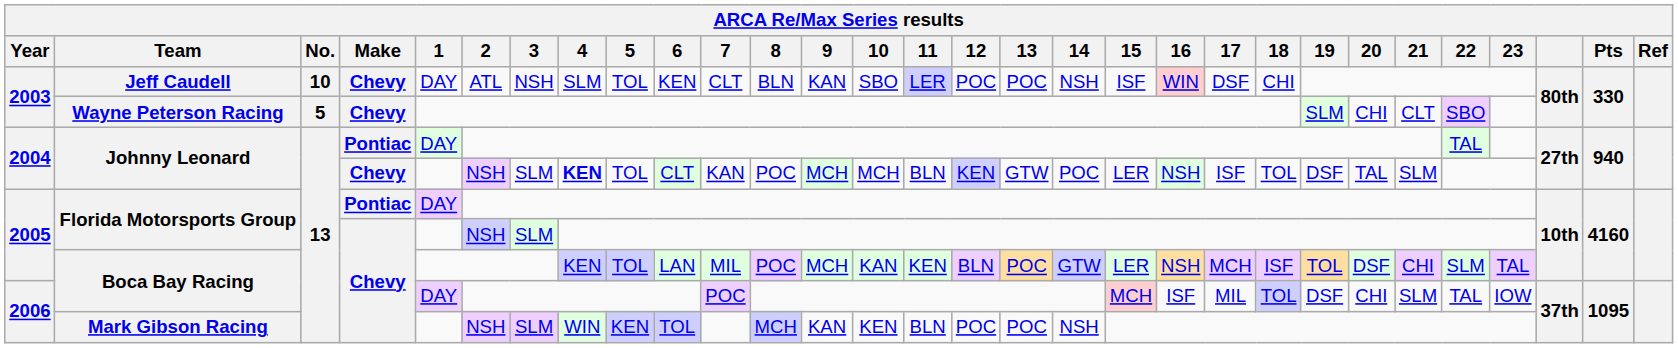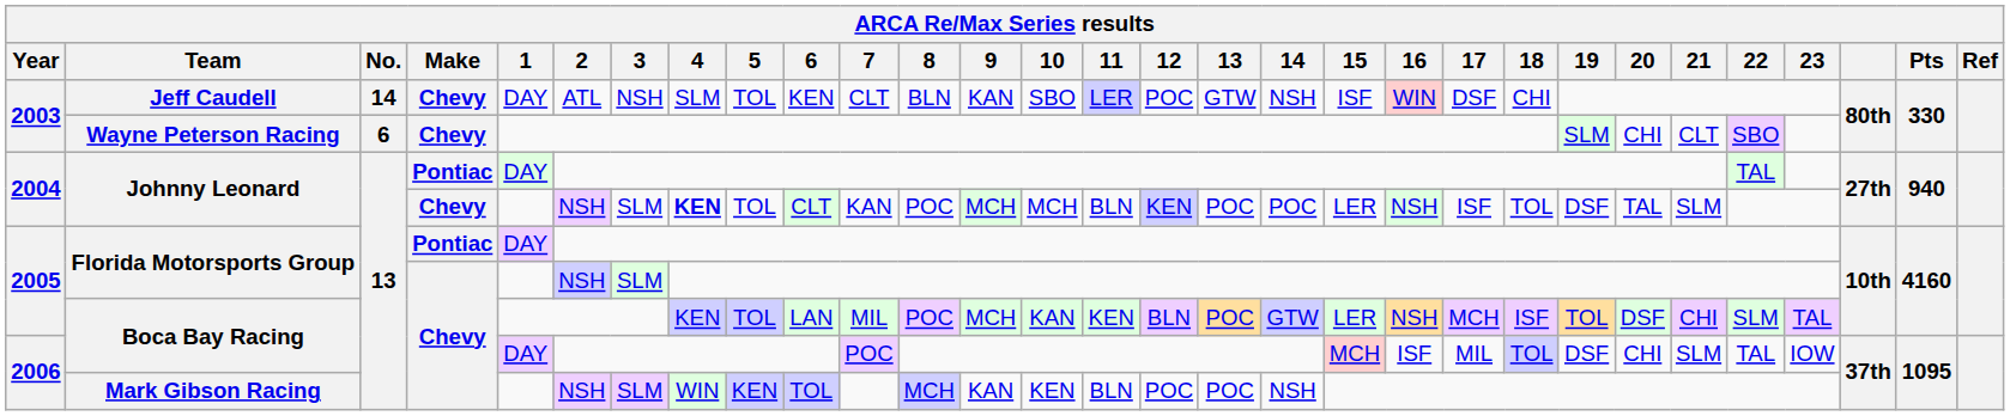Jeff Caudell | No.: 10 -> 14
Jeff Caudell | 13: POC -> GTW
Wayne Peterson Racing | No.: 5 -> 6
Johnny Leonard / Chevy | 13: GTW -> POC
